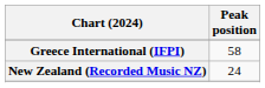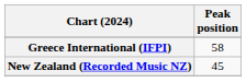New Zealand (Recorded Music NZ) | Peak position: 24 -> 45
